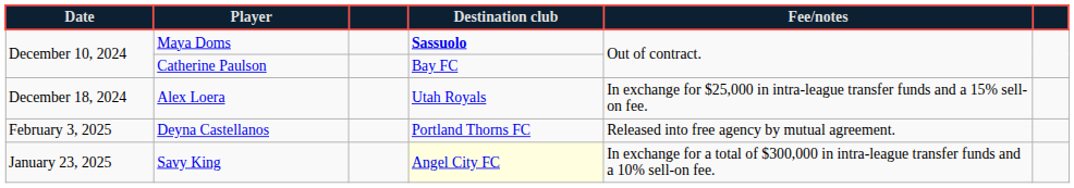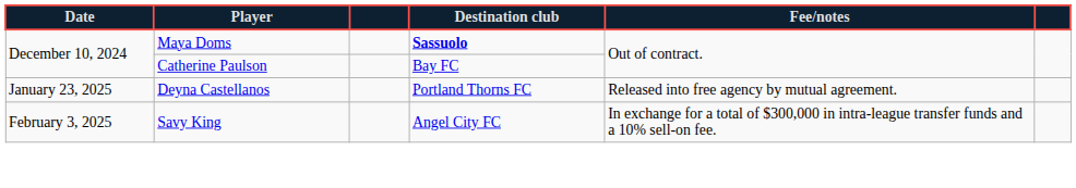- row: December 18, 2024 | Alex Loera | Utah Royals | In exchange for $25,000 in intra-league transfer funds and a 15% sell-on fee.
Deyna Castellanos | Date: February 3, 2025 -> January 23, 2025
Savy King | Date: January 23, 2025 -> February 3, 2025
Savy King | Destination club: lightyellow background -> no background
